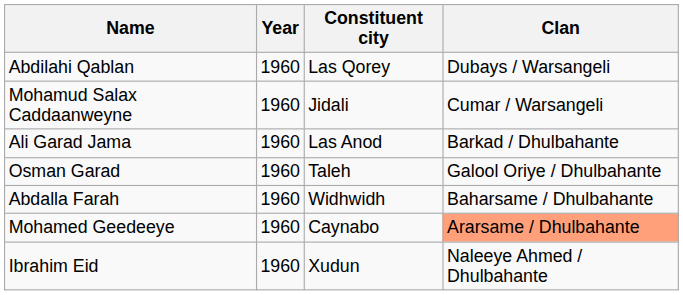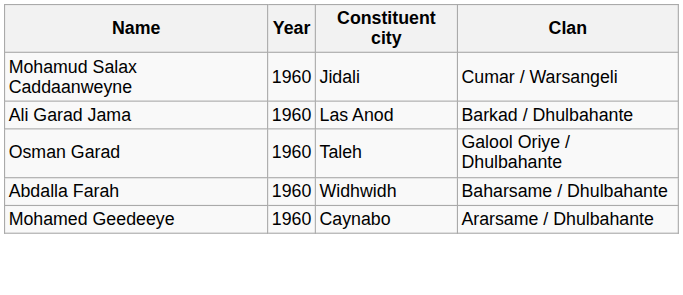- row: Abdilahi Qablan | 1960 | Las Qorey | Dubays / Warsangeli
Mohamed Geedeeye | Clan: lightsalmon background -> no background
- row: Ibrahim Eid | 1960 | Xudun | Naleeye Ahmed / Dhulbahante
